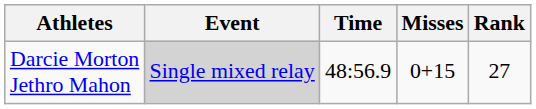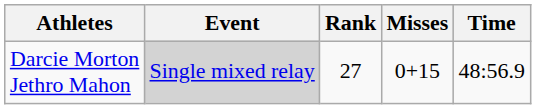columns swapped: Time <-> Rank
